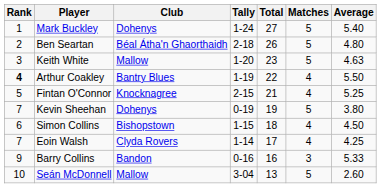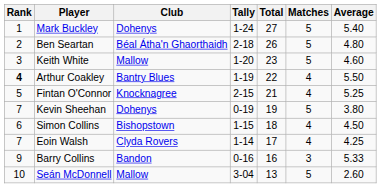Keith White | Average: 4.63 -> 4.60
